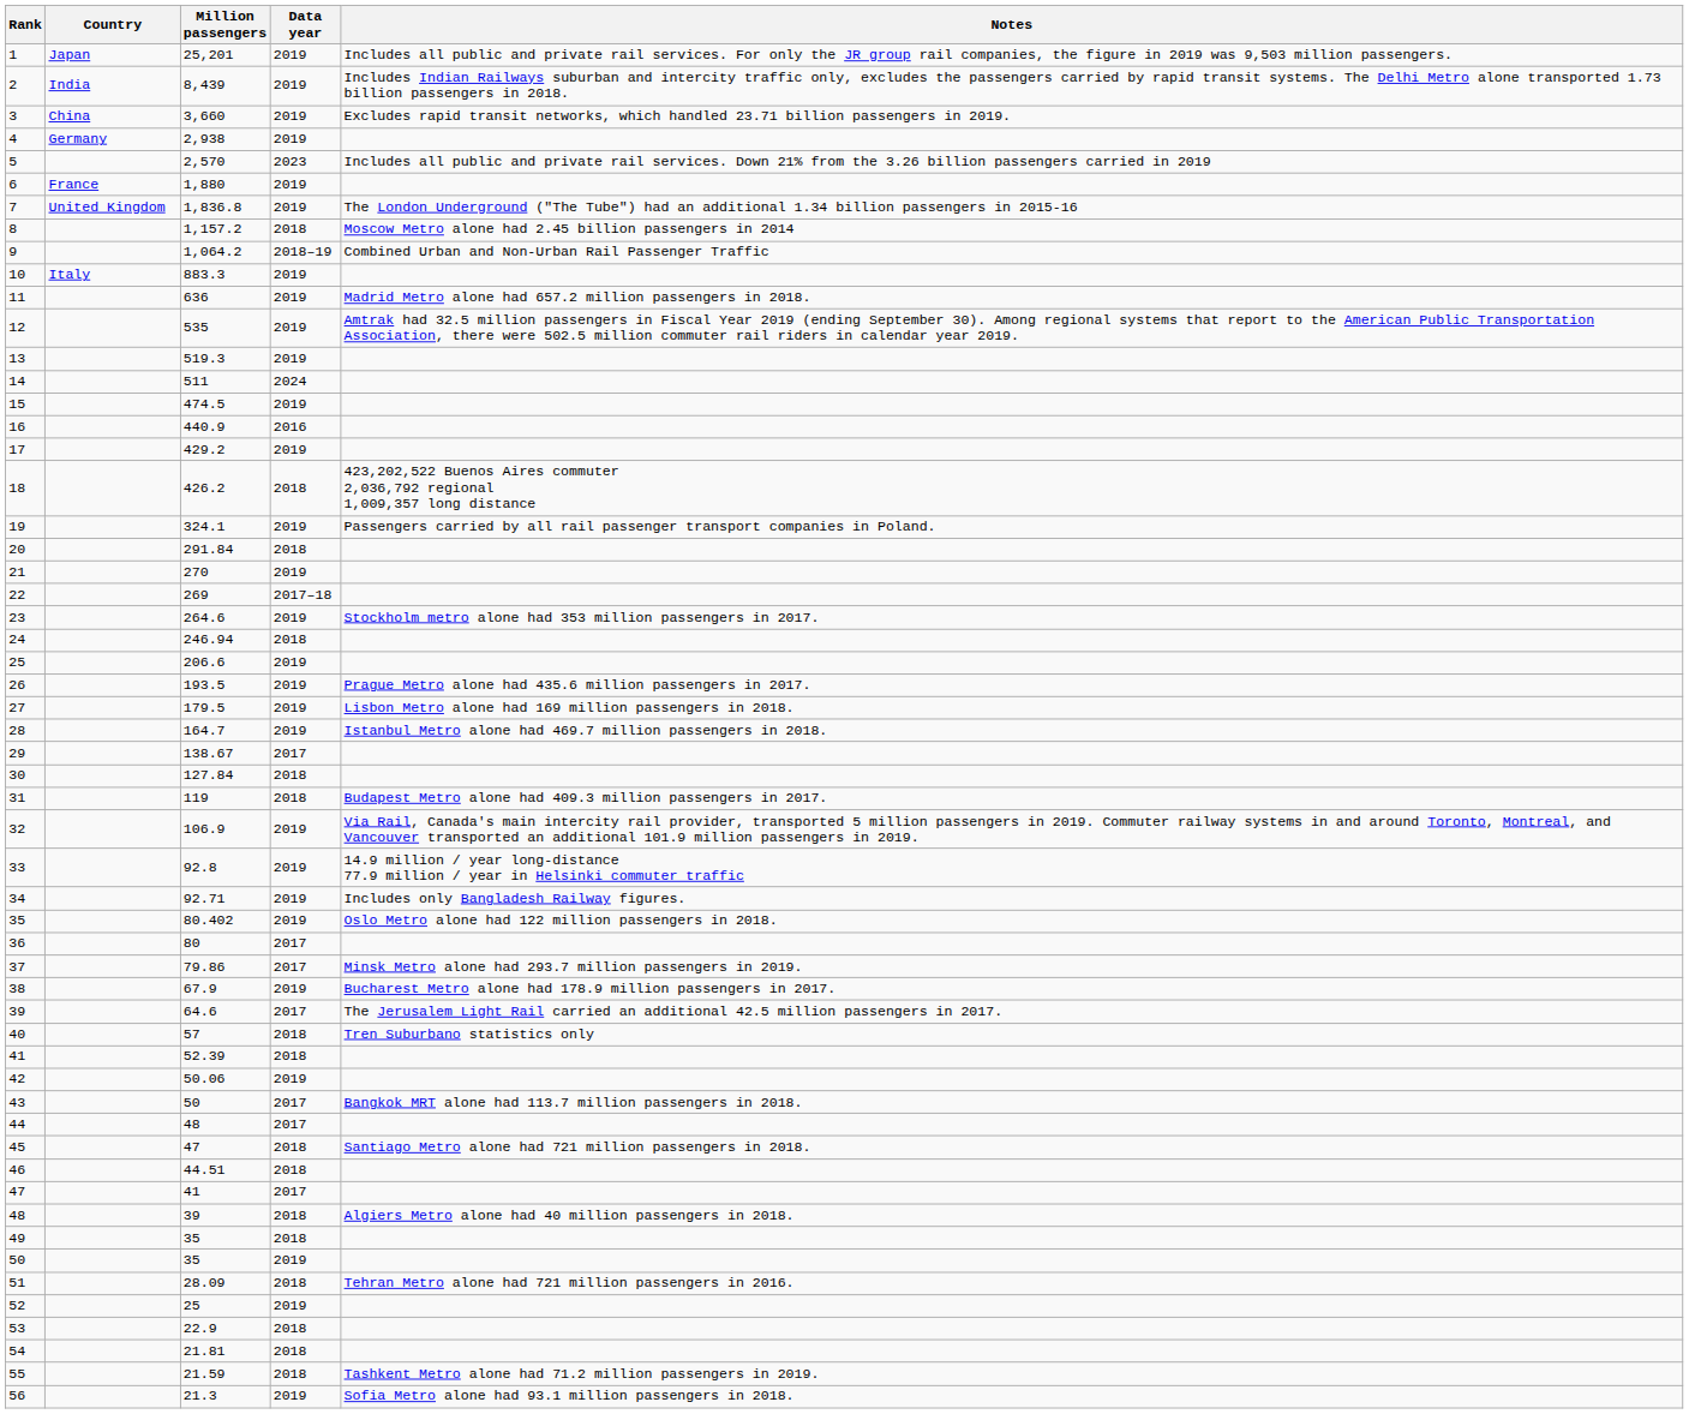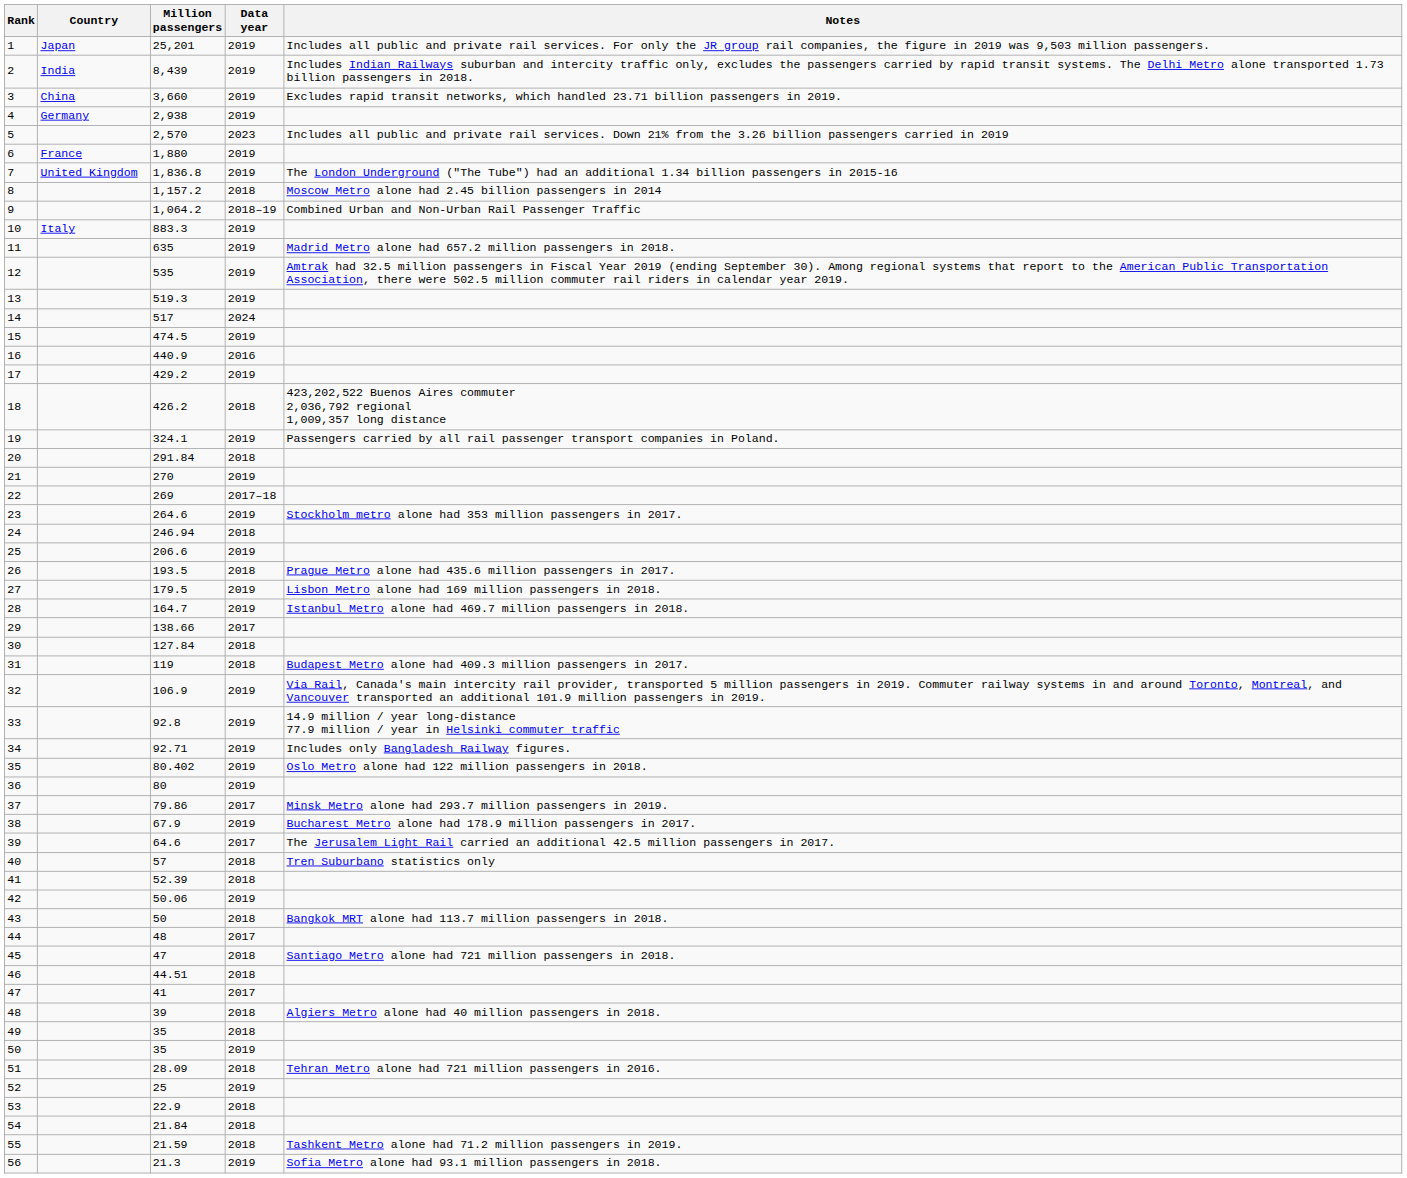11 | Million passengers: 636 -> 635
14 | Million passengers: 511 -> 517
26 | Data year: 2019 -> 2018
29 | Million passengers: 138.67 -> 138.66
36 | Data year: 2017 -> 2019
43 | Data year: 2017 -> 2018
54 | Million passengers: 21.81 -> 21.84
